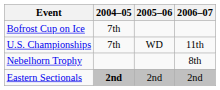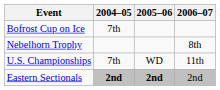rows swapped: Nebelhorn Trophy <-> U.S. Championships
Eastern Sectionals | 2005–06: normal -> bold
